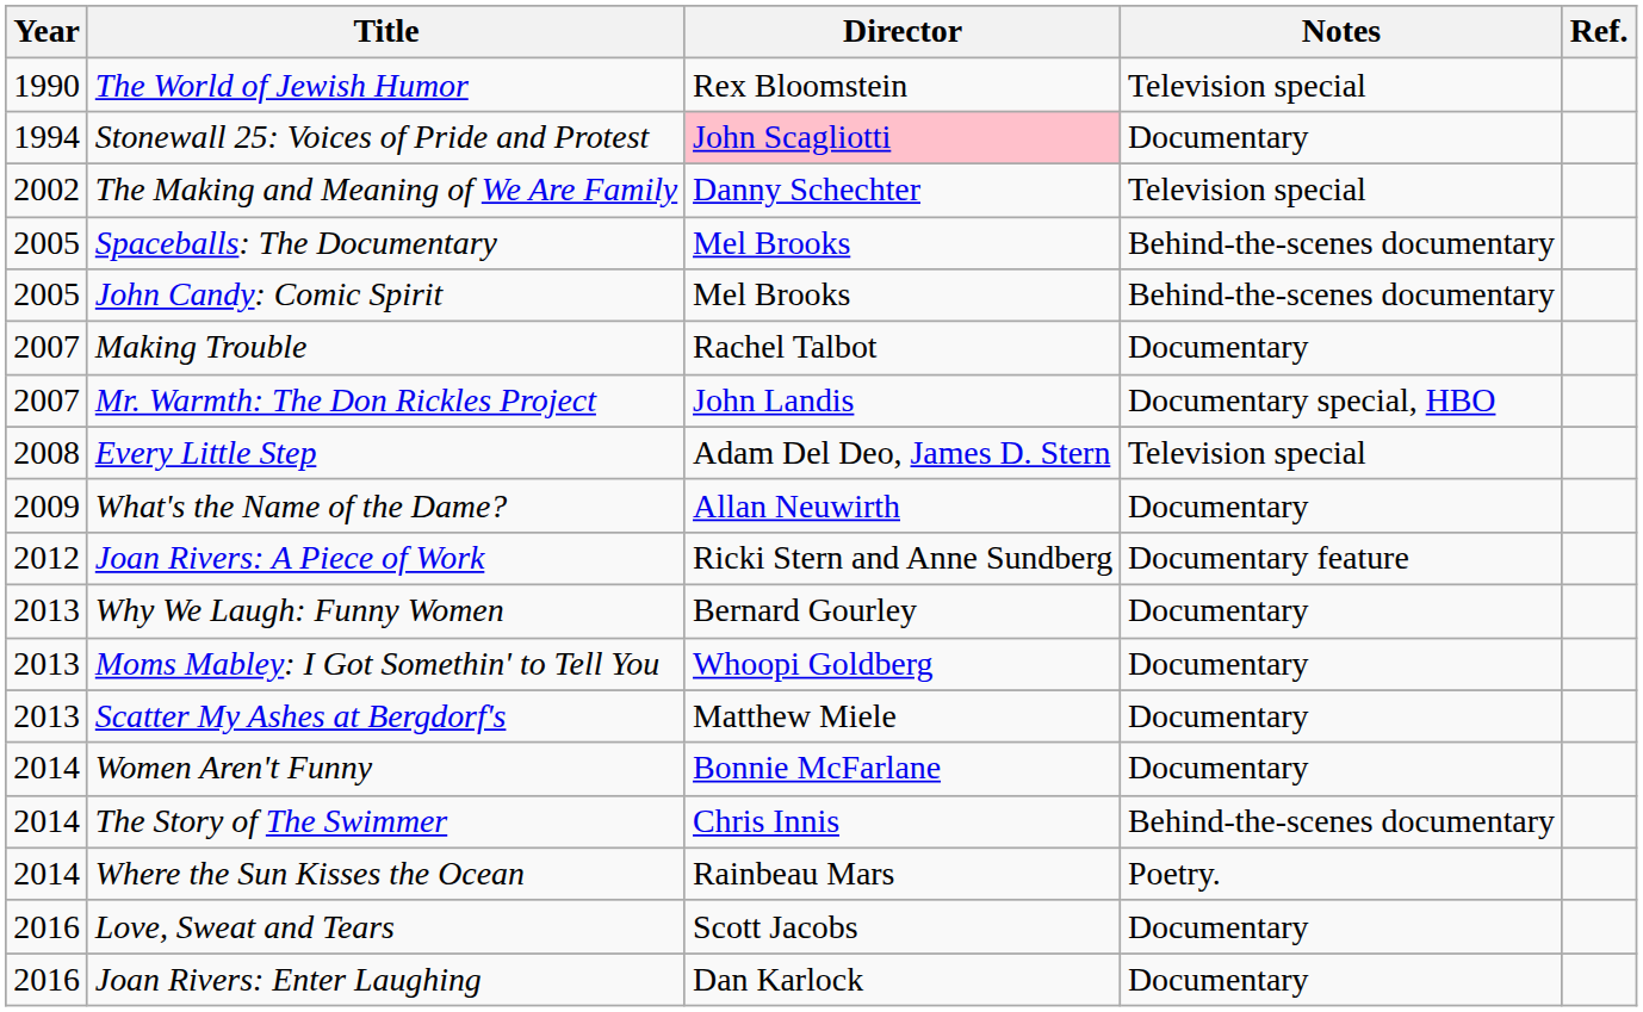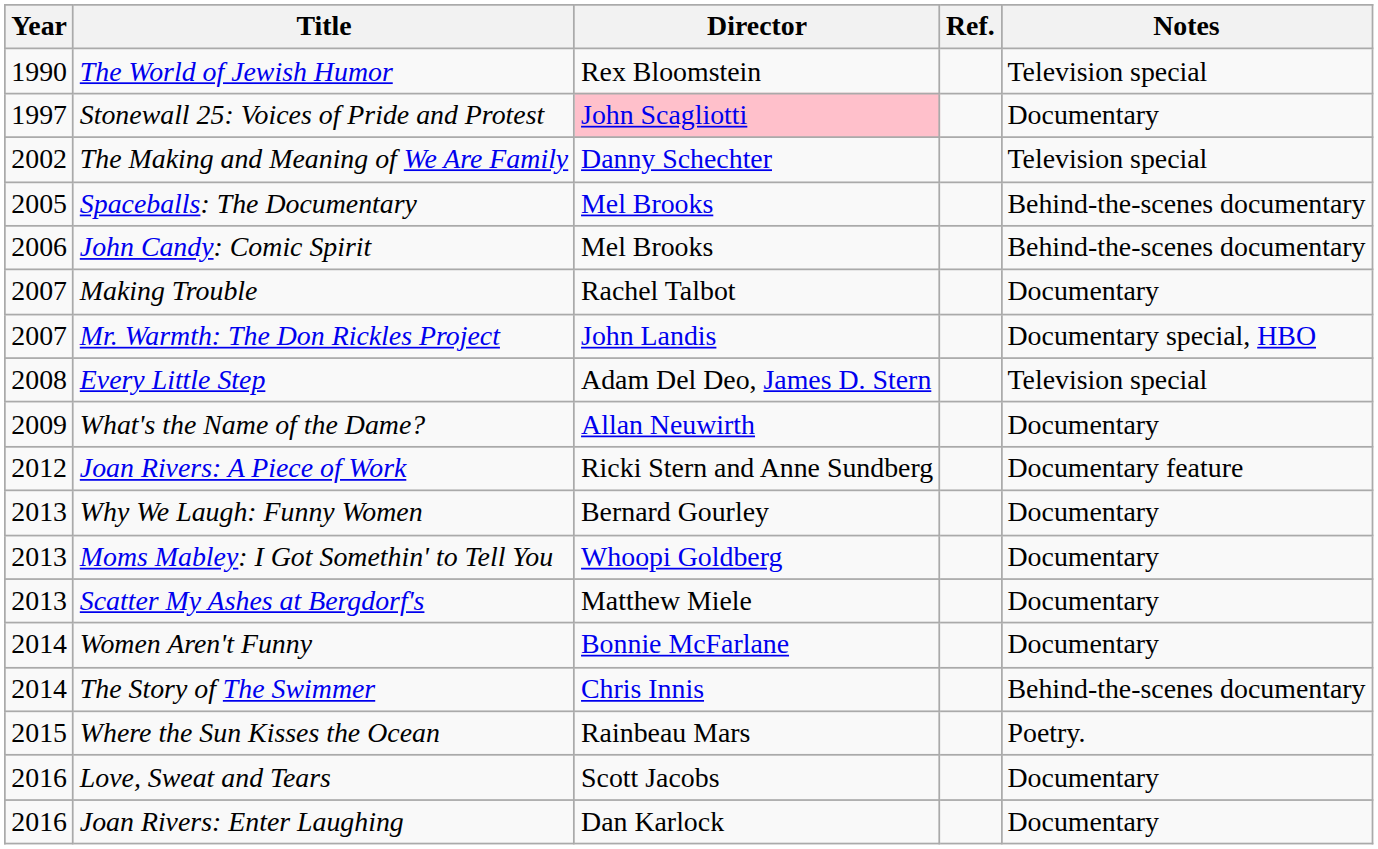columns swapped: Notes <-> Ref.
Stonewall 25: Voices of Pride and Protest | Year: 1994 -> 1997
John Candy: Comic Spirit | Year: 2005 -> 2006
Where the Sun Kisses the Ocean | Year: 2014 -> 2015
